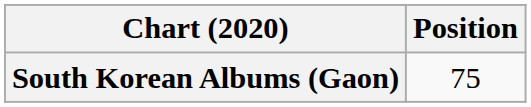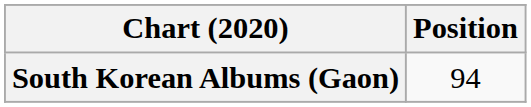South Korean Albums (Gaon) | Position: 75 -> 94
